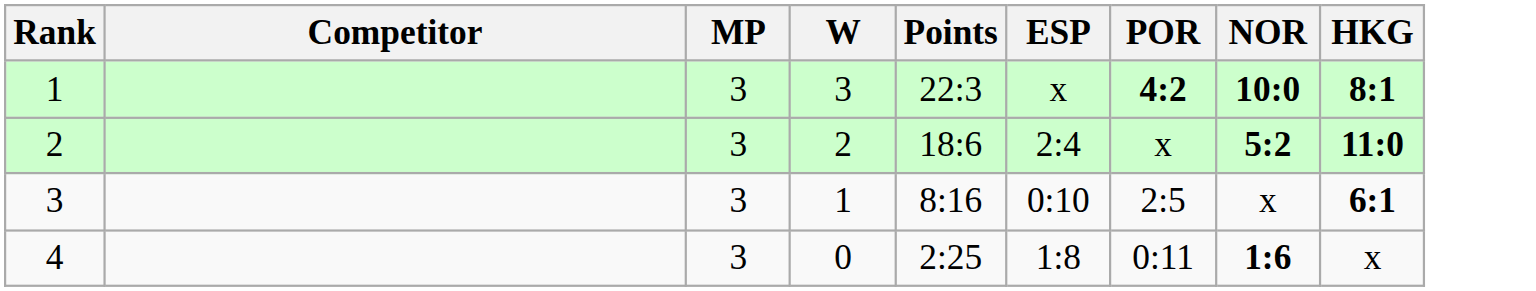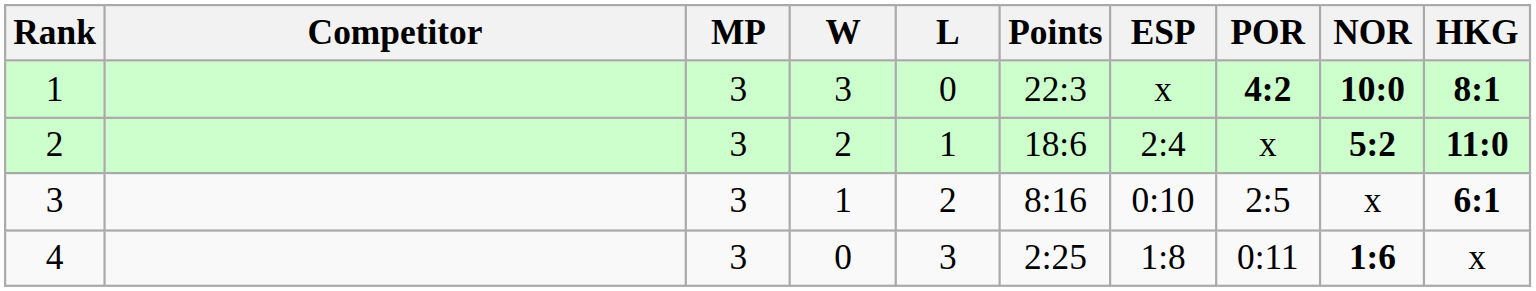+ column: L | 0 | 1 | 2 | 3
